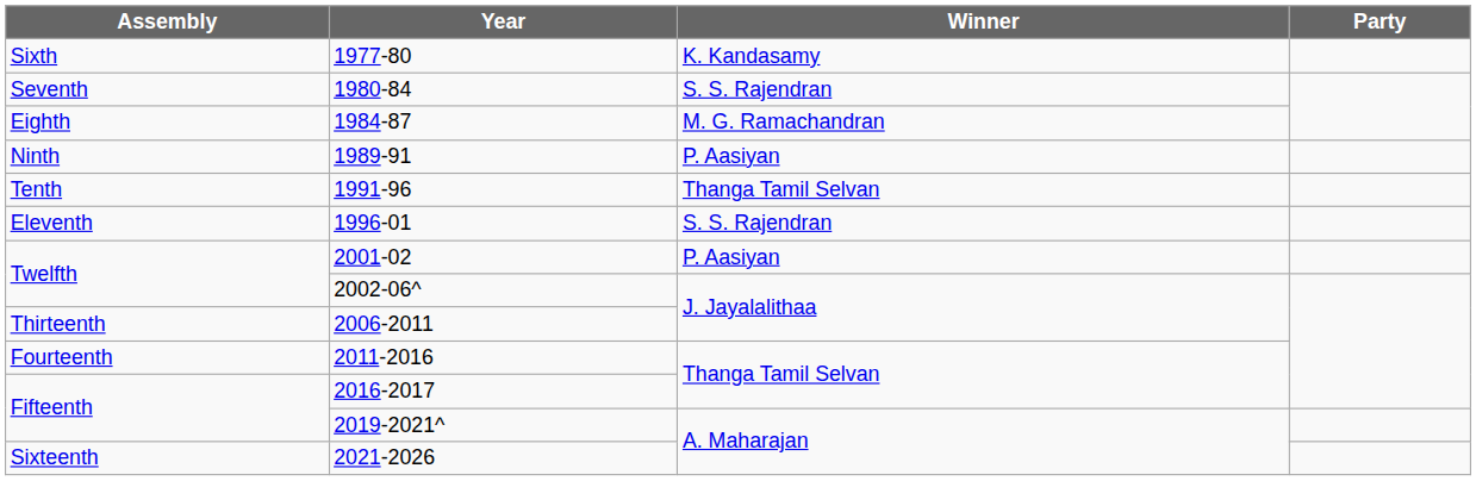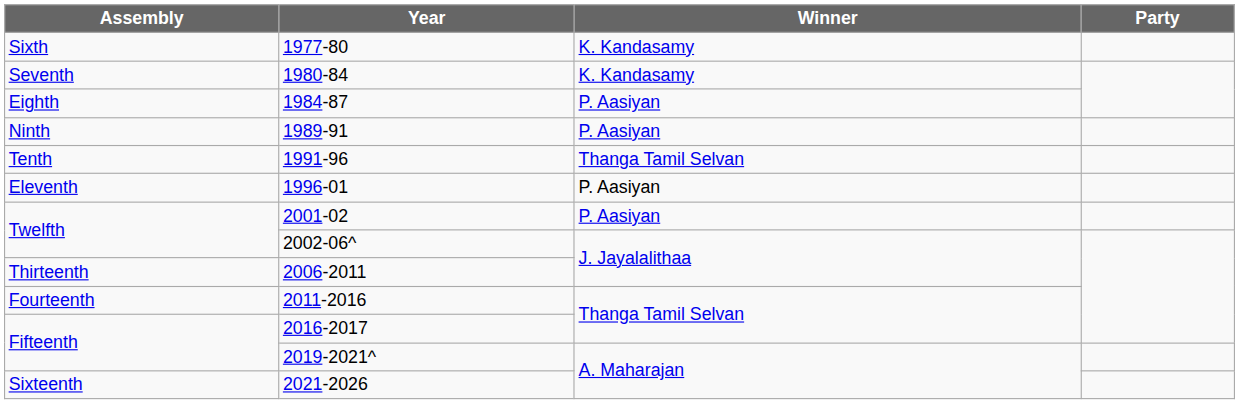1980-84 | Winner: S. S. Rajendran -> K. Kandasamy
1984-87 | Winner: M. G. Ramachandran -> P. Aasiyan
1996-01 | Winner: S. S. Rajendran -> P. Aasiyan
